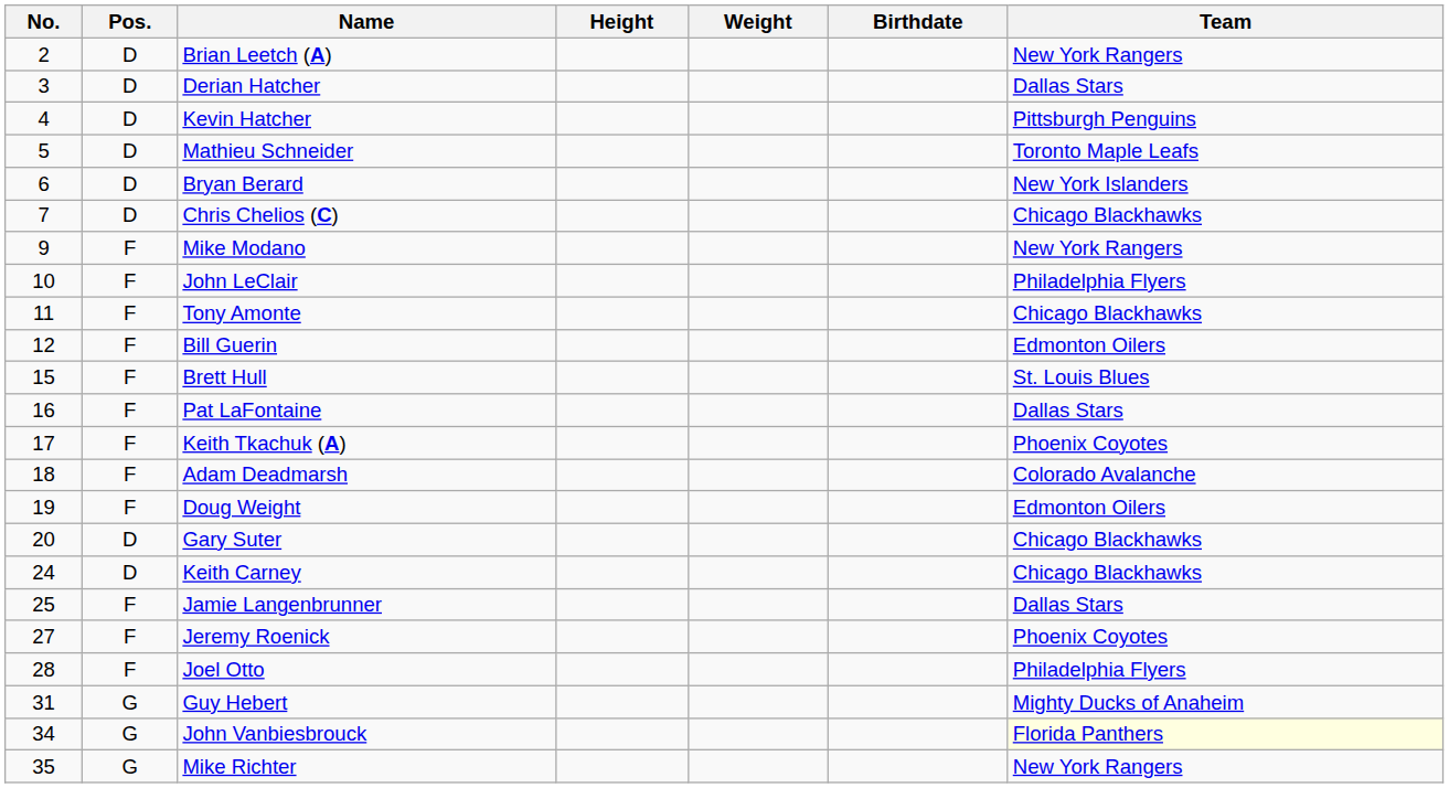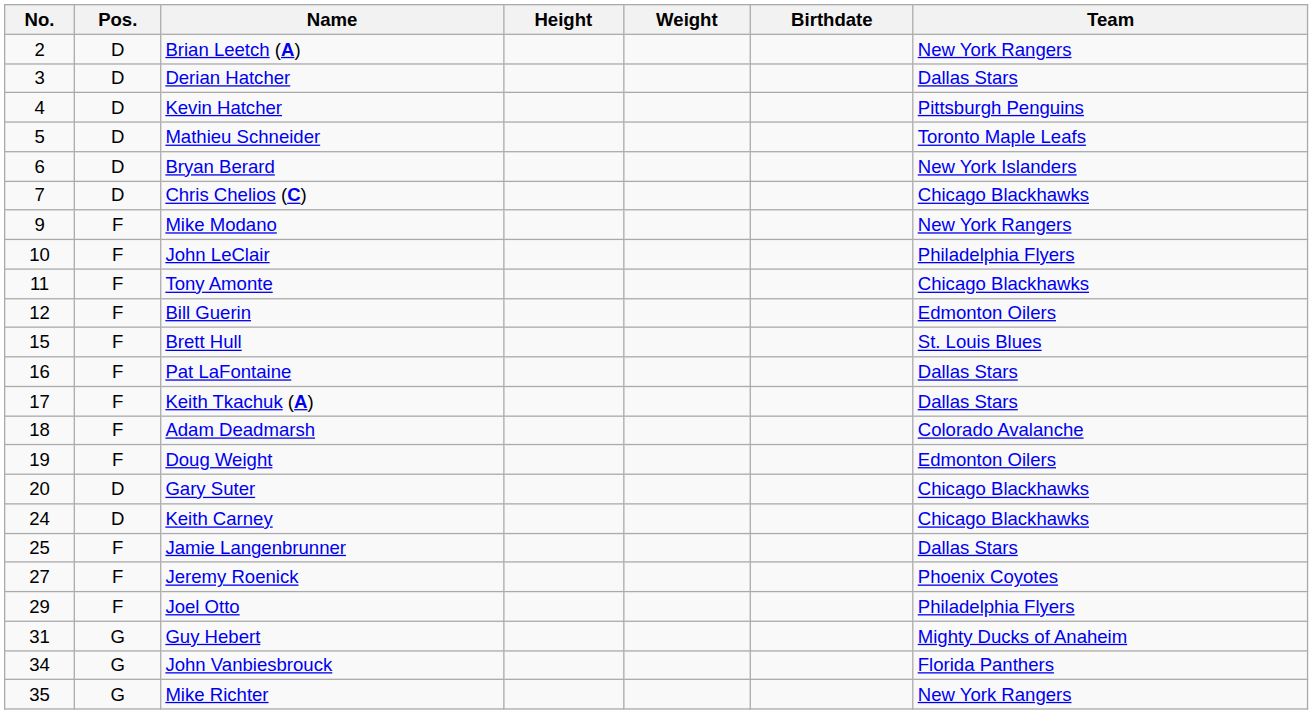Keith Tkachuk (A) | Team: Phoenix Coyotes -> Dallas Stars
Joel Otto | No.: 28 -> 29
John Vanbiesbrouck | Team: lightyellow background -> no background
